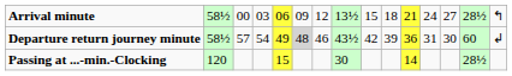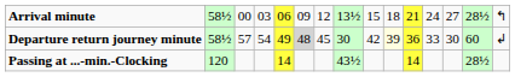Departure return journey minute | column 7: 46 -> 45
Departure return journey minute | column 8: 43½ -> 30
Departure return journey minute | column 10: no background -> lightyellow background
Departure return journey minute | column 12: 31 -> 33
Passing at ...-min.-Clocking | column 5: 15 -> 14
Passing at ...-min.-Clocking | column 8: 30 -> 43½
